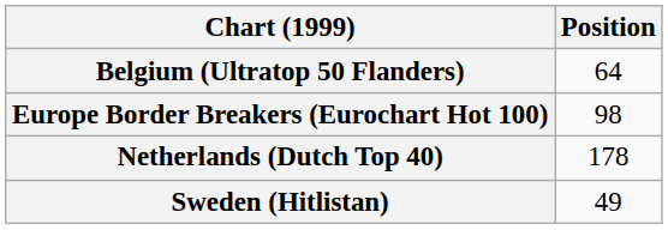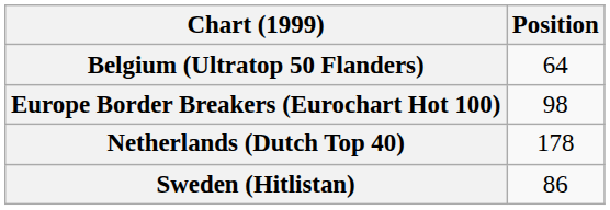Sweden (Hitlistan) | Position: 49 -> 86
